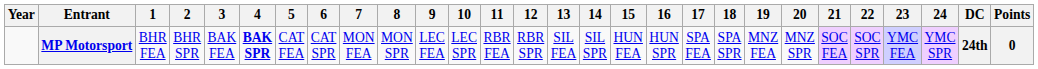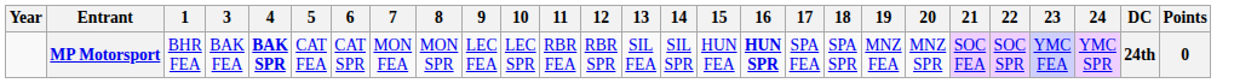- column: 2 | BHR SPR
MP Motorsport | 16: normal -> bold
